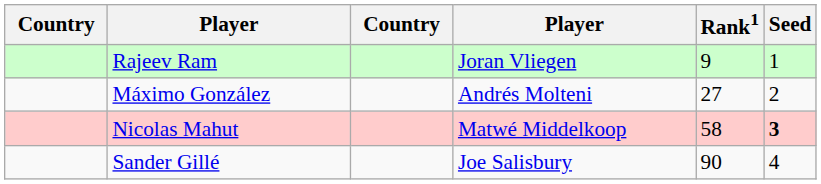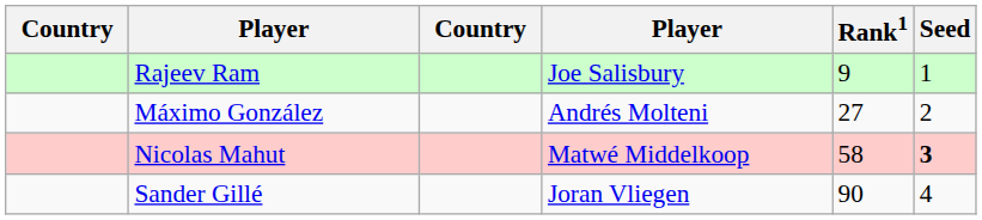Rajeev Ram | column 4: Joran Vliegen -> Joe Salisbury
Sander Gillé | column 4: Joe Salisbury -> Joran Vliegen
